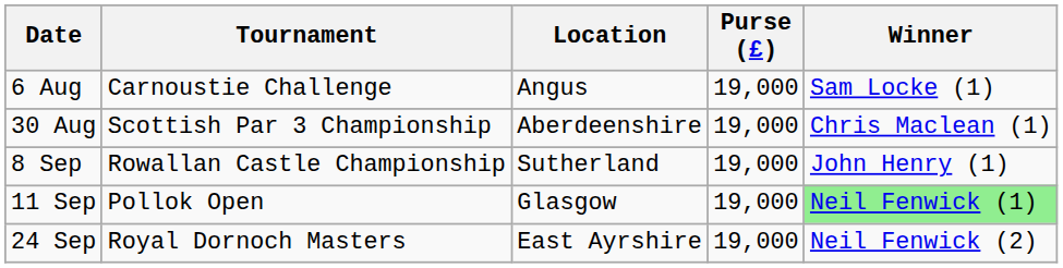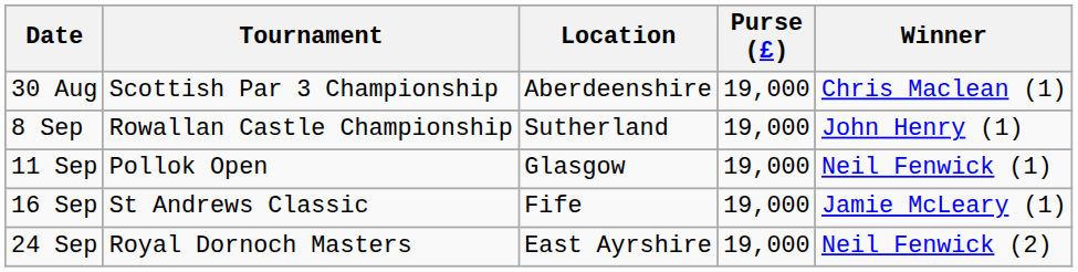- row: 6 Aug | Carnoustie Challenge | Angus | 19,000 | Sam Locke (1)
11 Sep | Winner: lightgreen background -> no background
+ row: 16 Sep | St Andrews Classic | Fife | 19,000 | Jamie McLeary (1)
